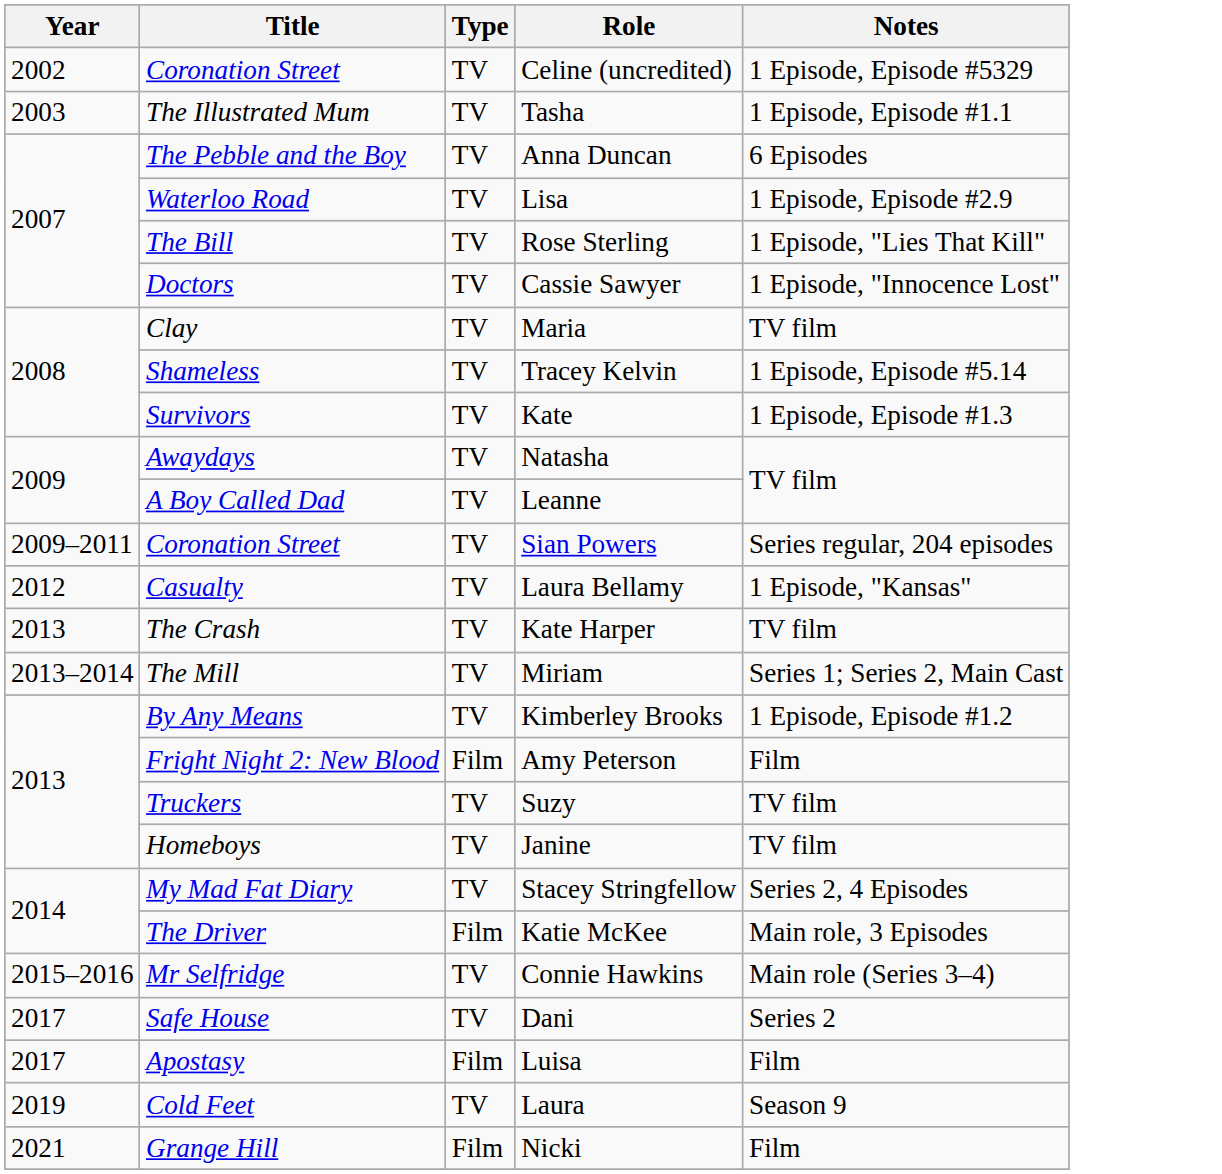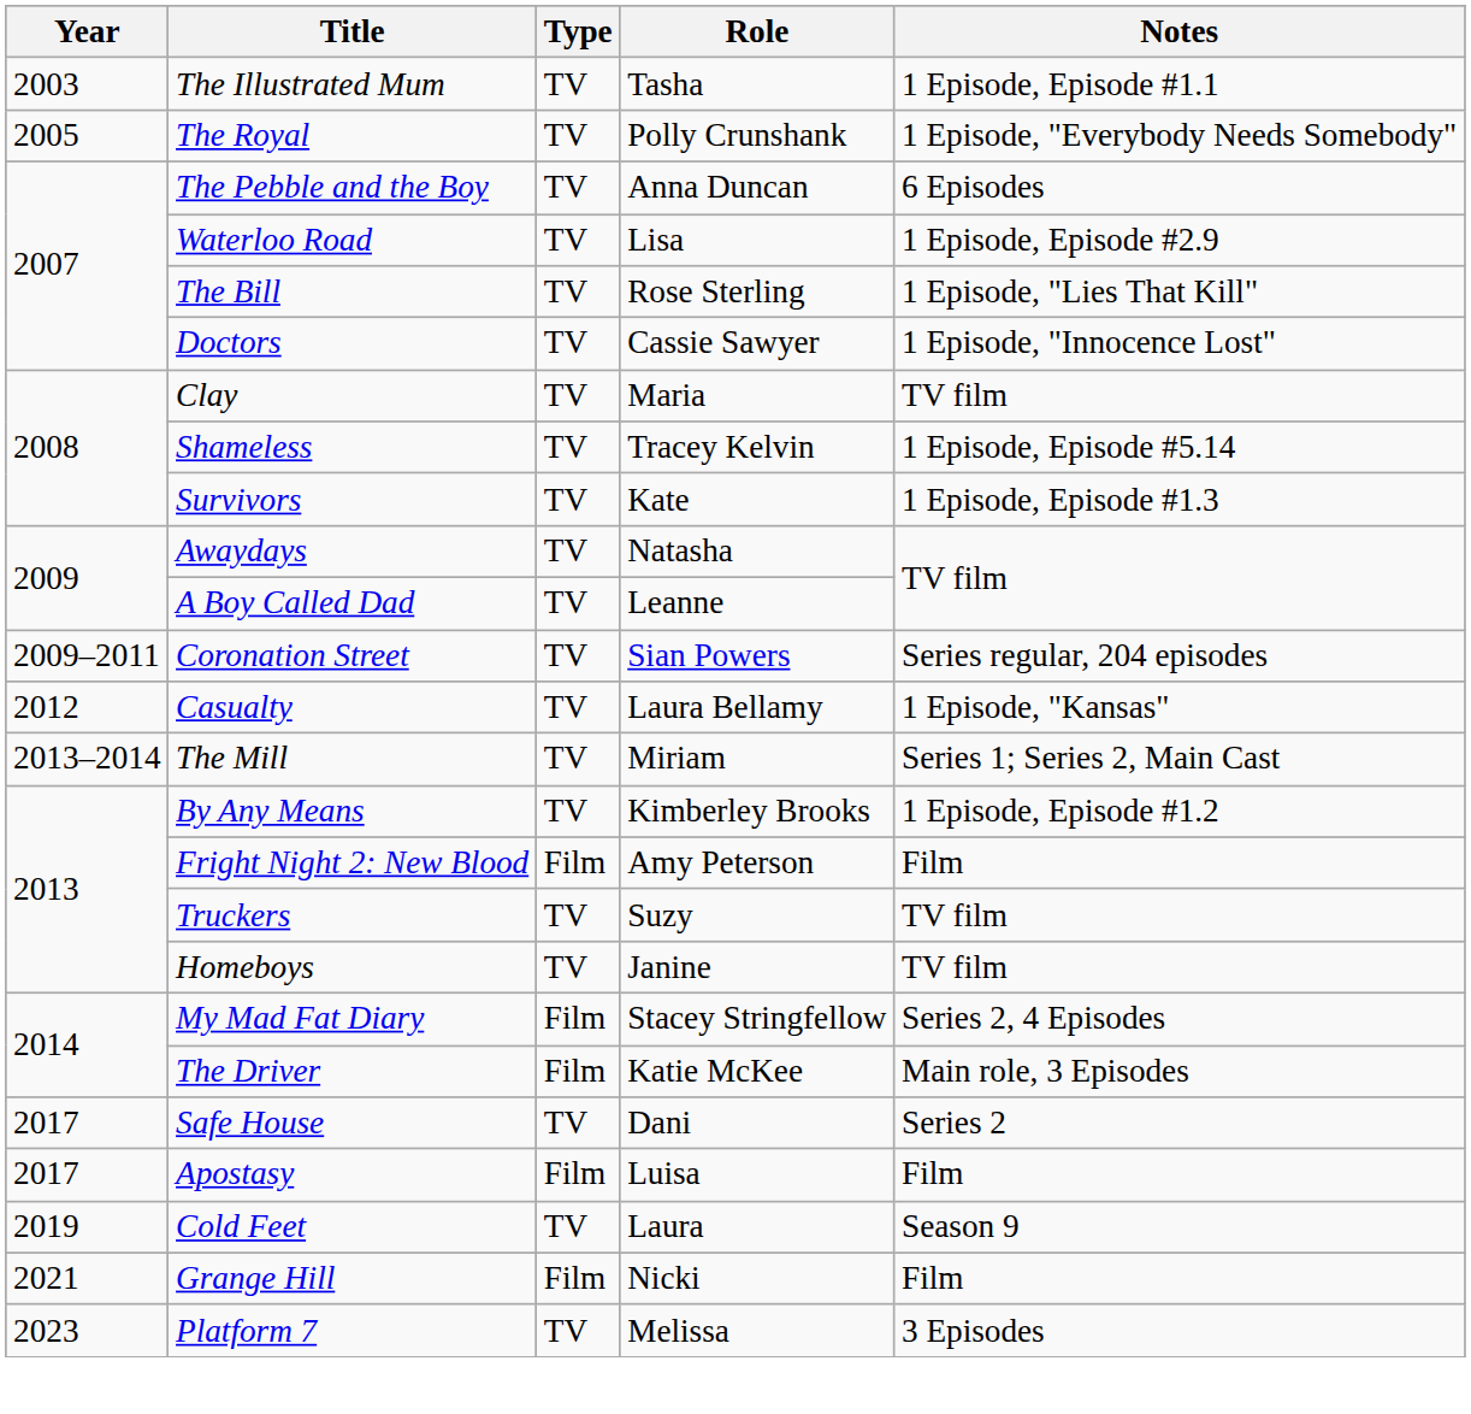- row: 2002 | Coronation Street | TV | Celine (uncredited) | 1 Episode, Episode #5329
+ row: 2005 | The Royal | TV | Polly Crunshank | 1 Episode, "Everybody Needs Somebody"
- row: 2013 | The Crash | TV | Kate Harper | TV film
Stacey Stringfellow | Type: TV -> Film
- row: 2015–2016 | Mr Selfridge | TV | Connie Hawkins | Main role (Series 3–4)
+ row: 2023 | Platform 7 | TV | Melissa | 3 Episodes
